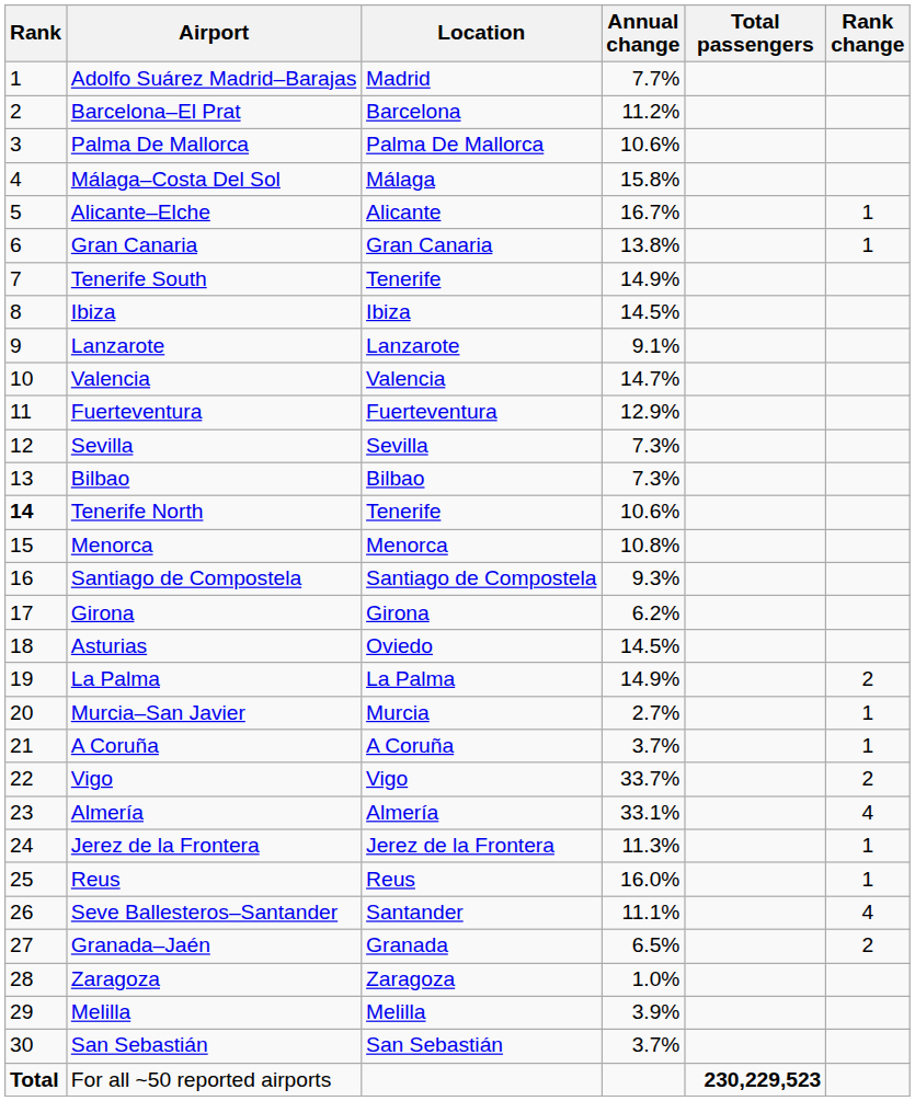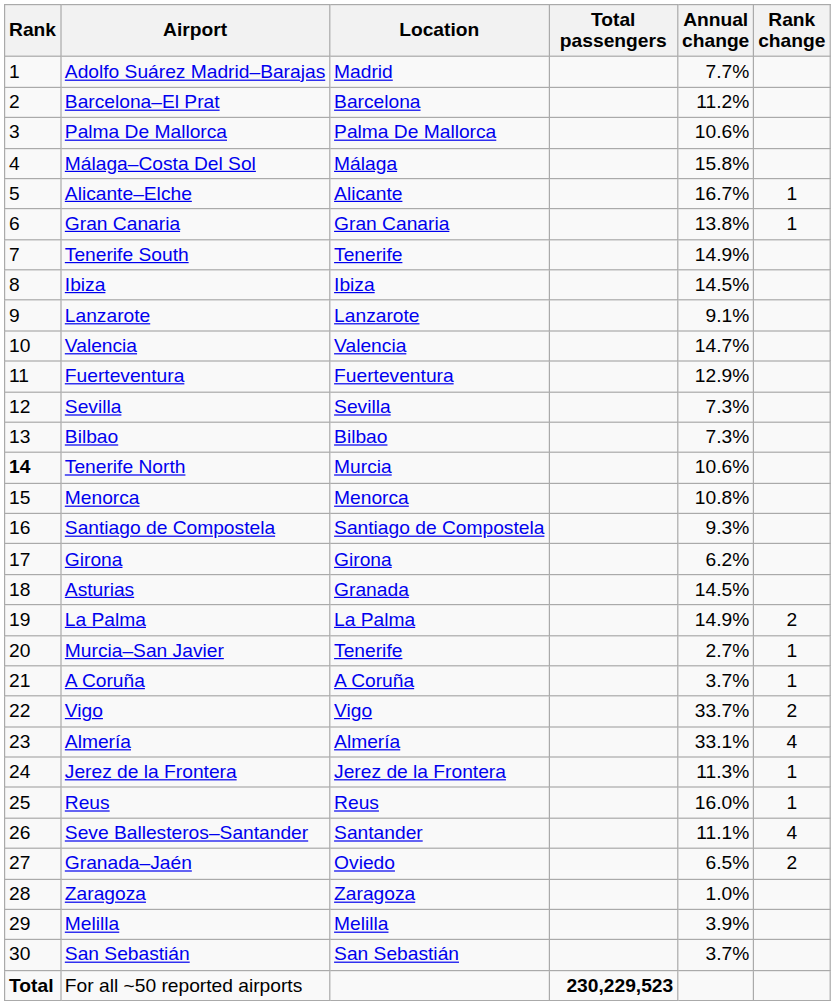columns swapped: Total passengers <-> Annual change
Tenerife North | Location: Tenerife -> Murcia
Asturias | Location: Oviedo -> Granada
Murcia–San Javier | Location: Murcia -> Tenerife
Granada–Jaén | Location: Granada -> Oviedo
